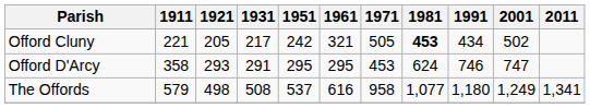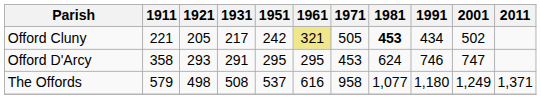Offord Cluny | 1961: no background -> khaki background
The Offords | 2011: 1,341 -> 1,371
